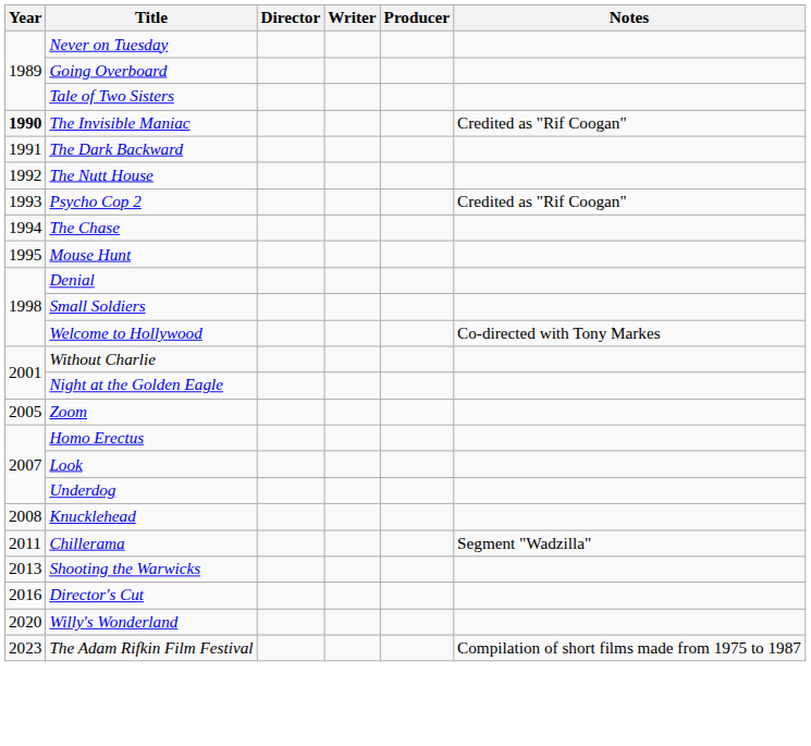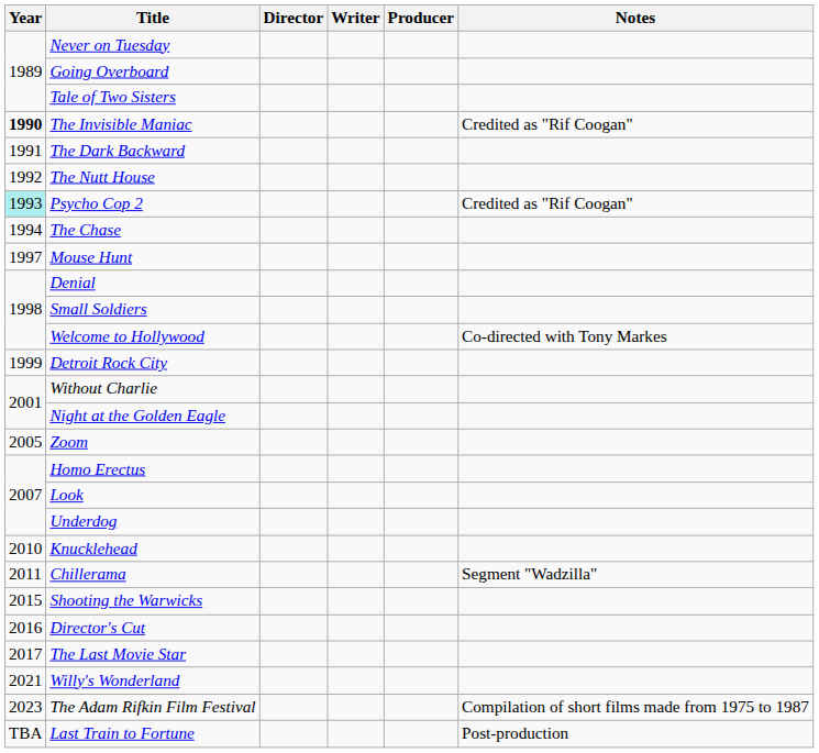Psycho Cop 2 | Year: no background -> paleturquoise background
Mouse Hunt | Year: 1995 -> 1997
+ row: 1999 | Detroit Rock City
Knucklehead | Year: 2008 -> 2010
Shooting the Warwicks | Year: 2013 -> 2015
+ row: 2017 | The Last Movie Star
Willy's Wonderland | Year: 2020 -> 2021
+ row: TBA | Last Train to Fortune | Post-production
